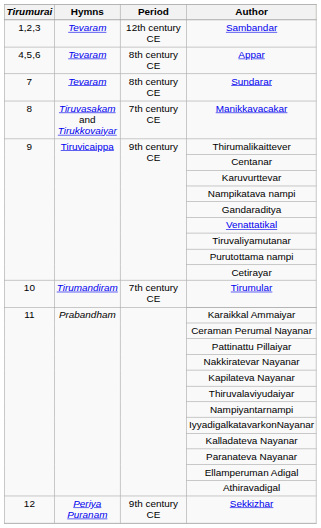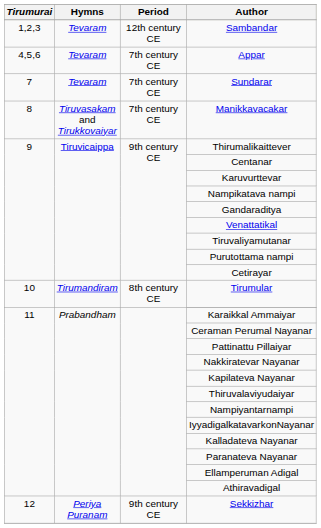Appar | Period: 8th century CE -> 7th century CE
Sundarar | Period: 8th century CE -> 7th century CE
Tirumular | Period: 7th century CE -> 8th century CE
